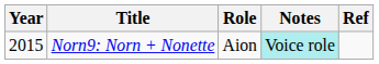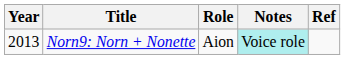Norn9: Norn + Nonette | Year: 2015 -> 2013
